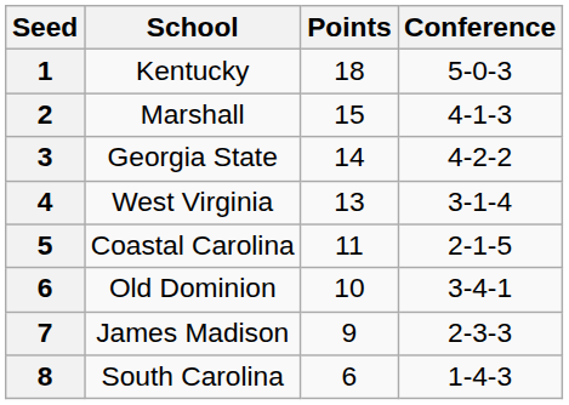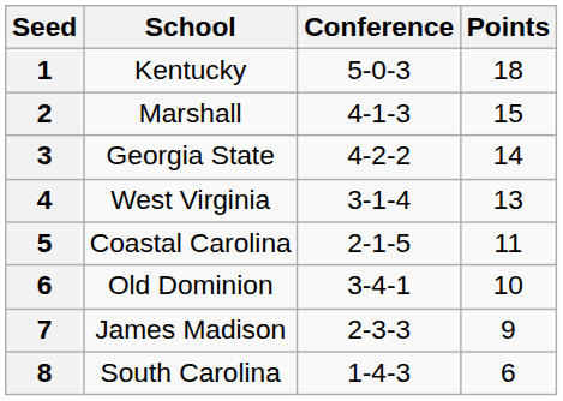columns swapped: Conference <-> Points
